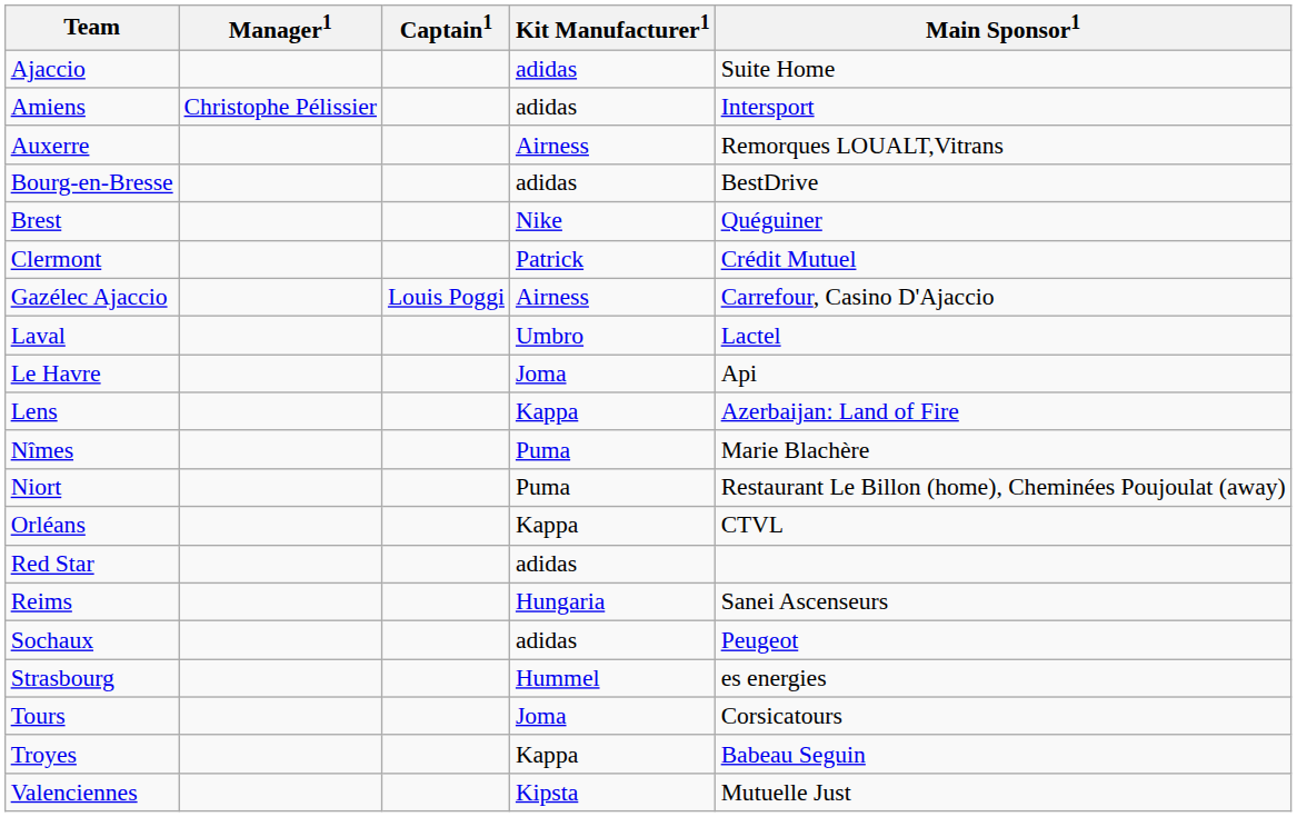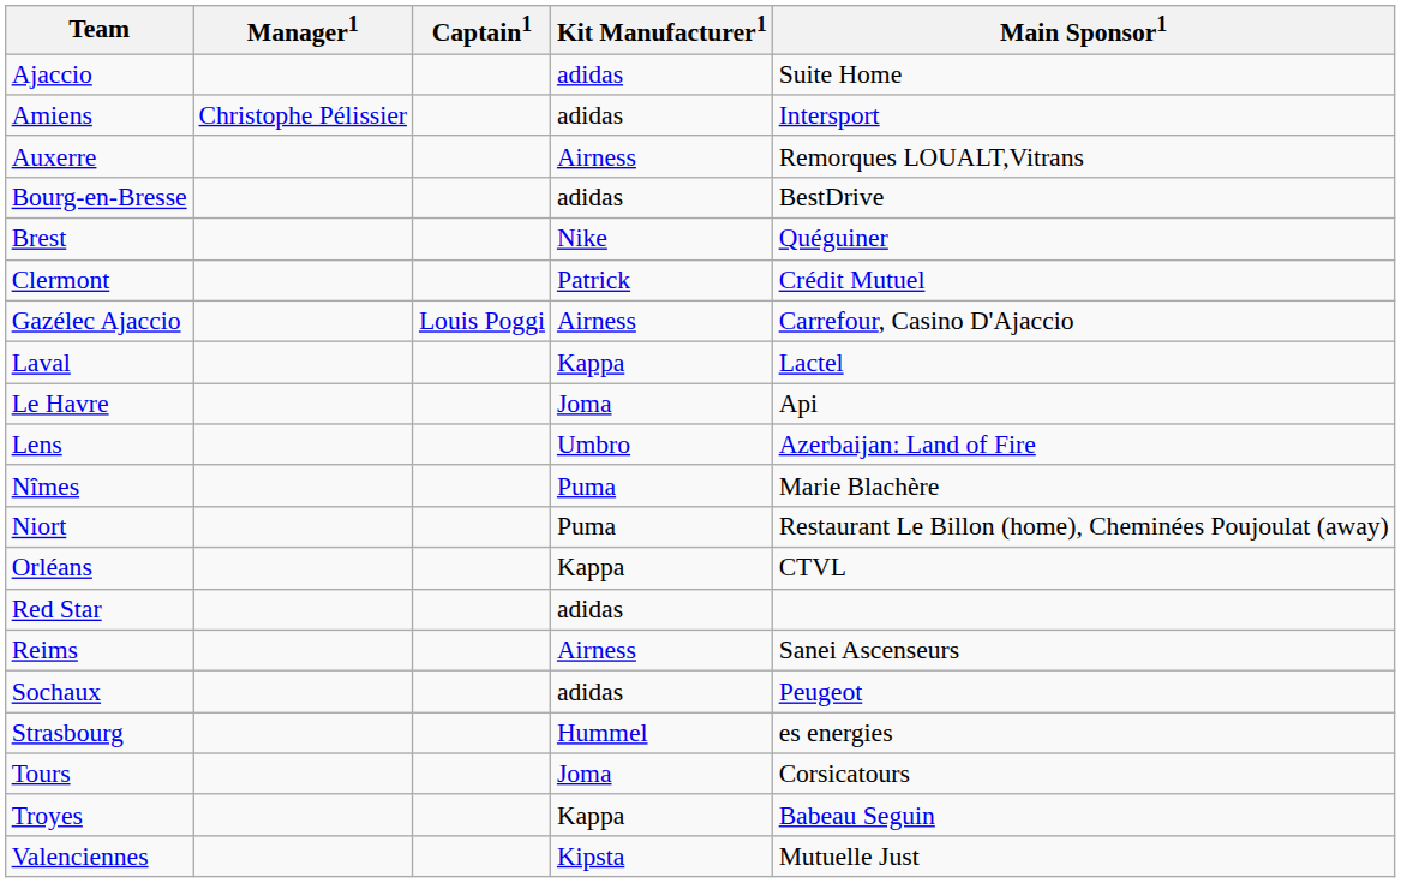Laval | Kit Manufacturer1: Umbro -> Kappa
Lens | Kit Manufacturer1: Kappa -> Umbro
Reims | Kit Manufacturer1: Hungaria -> Airness
